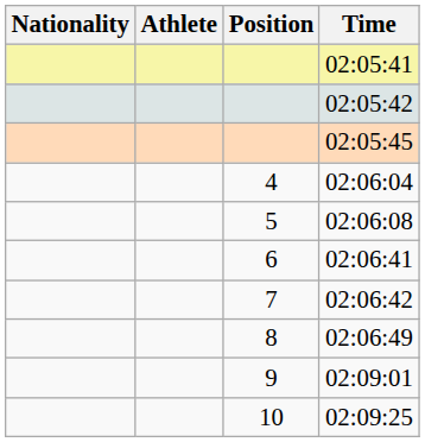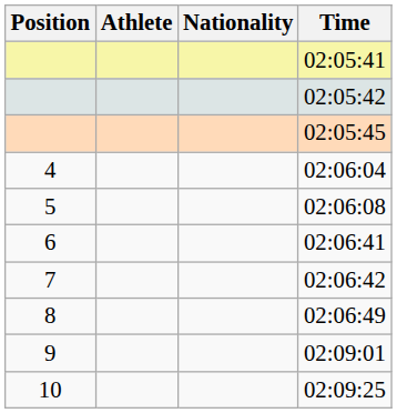columns swapped: Position <-> Nationality
